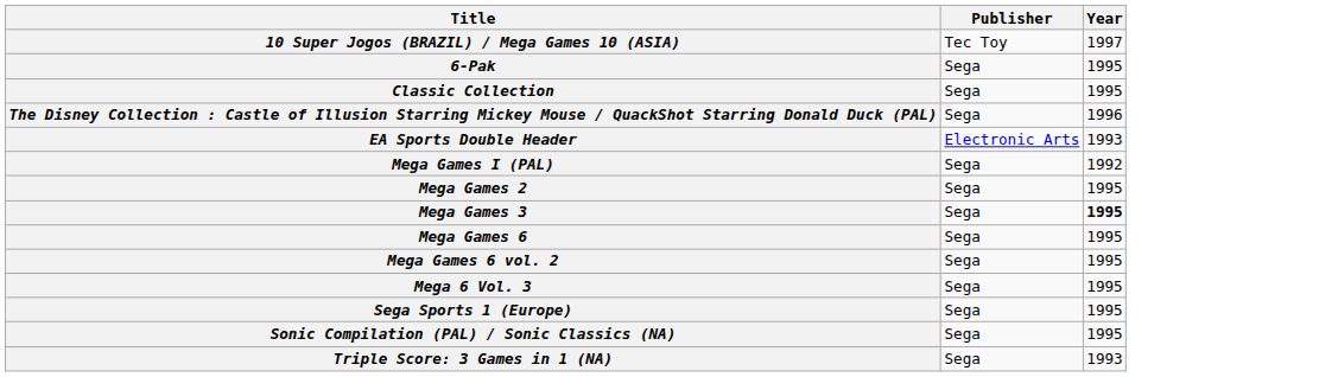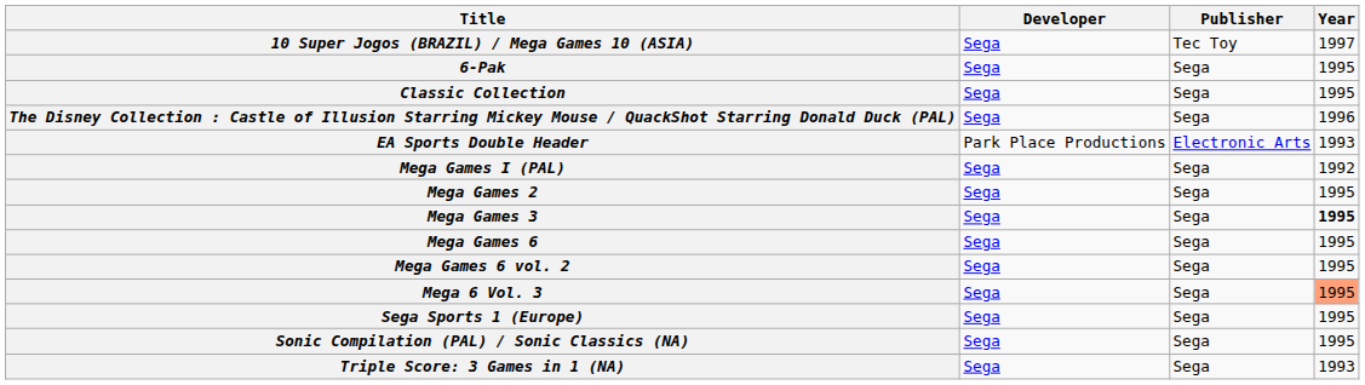+ column: Developer | Sega | Sega | Sega | Sega | Park Place Productions | Sega | Sega | Sega | Sega | Sega | Sega | Sega | Sega | Sega
Mega 6 Vol. 3 | Year: no background -> lightsalmon background
